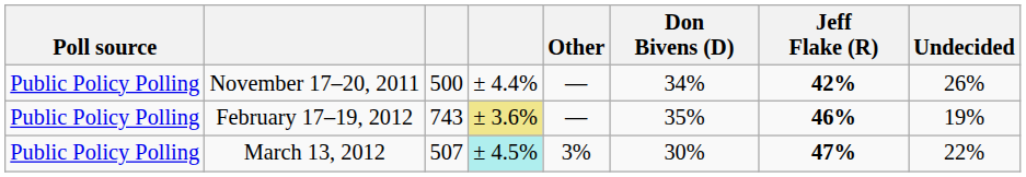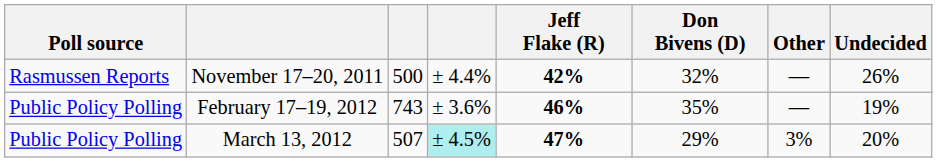columns swapped: Jeff Flake (R) <-> Other
November 17–20, 2011 | Poll source: Public Policy Polling -> Rasmussen Reports
November 17–20, 2011 | Don Bivens (D): 34% -> 32%
February 17–19, 2012 | column 4: khaki background -> no background
March 13, 2012 | Don Bivens (D): 30% -> 29%
March 13, 2012 | Undecided: 22% -> 20%
